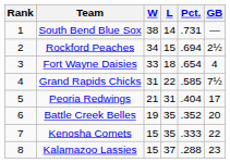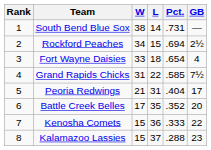Battle Creek Belles | W: 19 -> 17
Kenosha Comets | L: 35 -> 36
